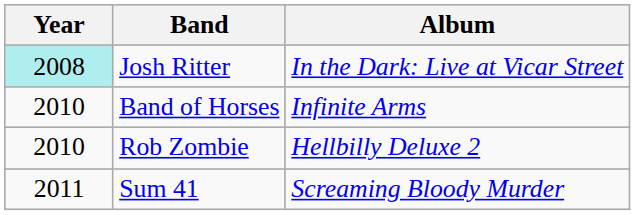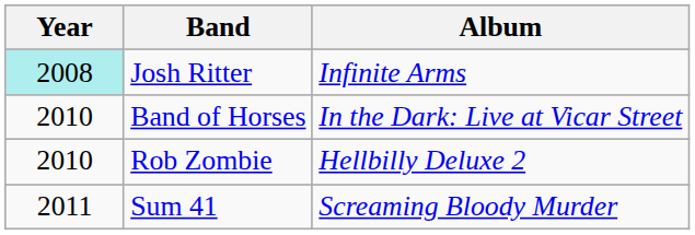Josh Ritter | Album: In the Dark: Live at Vicar Street -> Infinite Arms
Band of Horses | Album: Infinite Arms -> In the Dark: Live at Vicar Street
